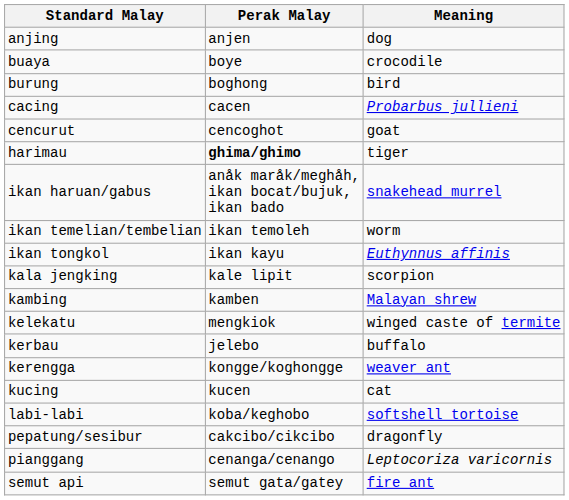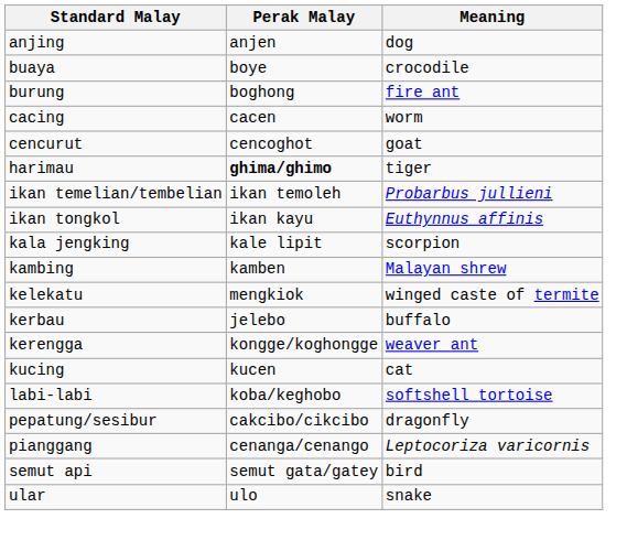burung | Meaning: bird -> fire ant
cacing | Meaning: Probarbus jullieni -> worm
- row: ikan haruan/gabus | anåk maråk/meghåh, ikan bocat/bujuk, ikan bado | snakehead murrel
ikan temelian/tembelian | Meaning: worm -> Probarbus jullieni
semut api | Meaning: fire ant -> bird
+ row: ular | ulo | snake
